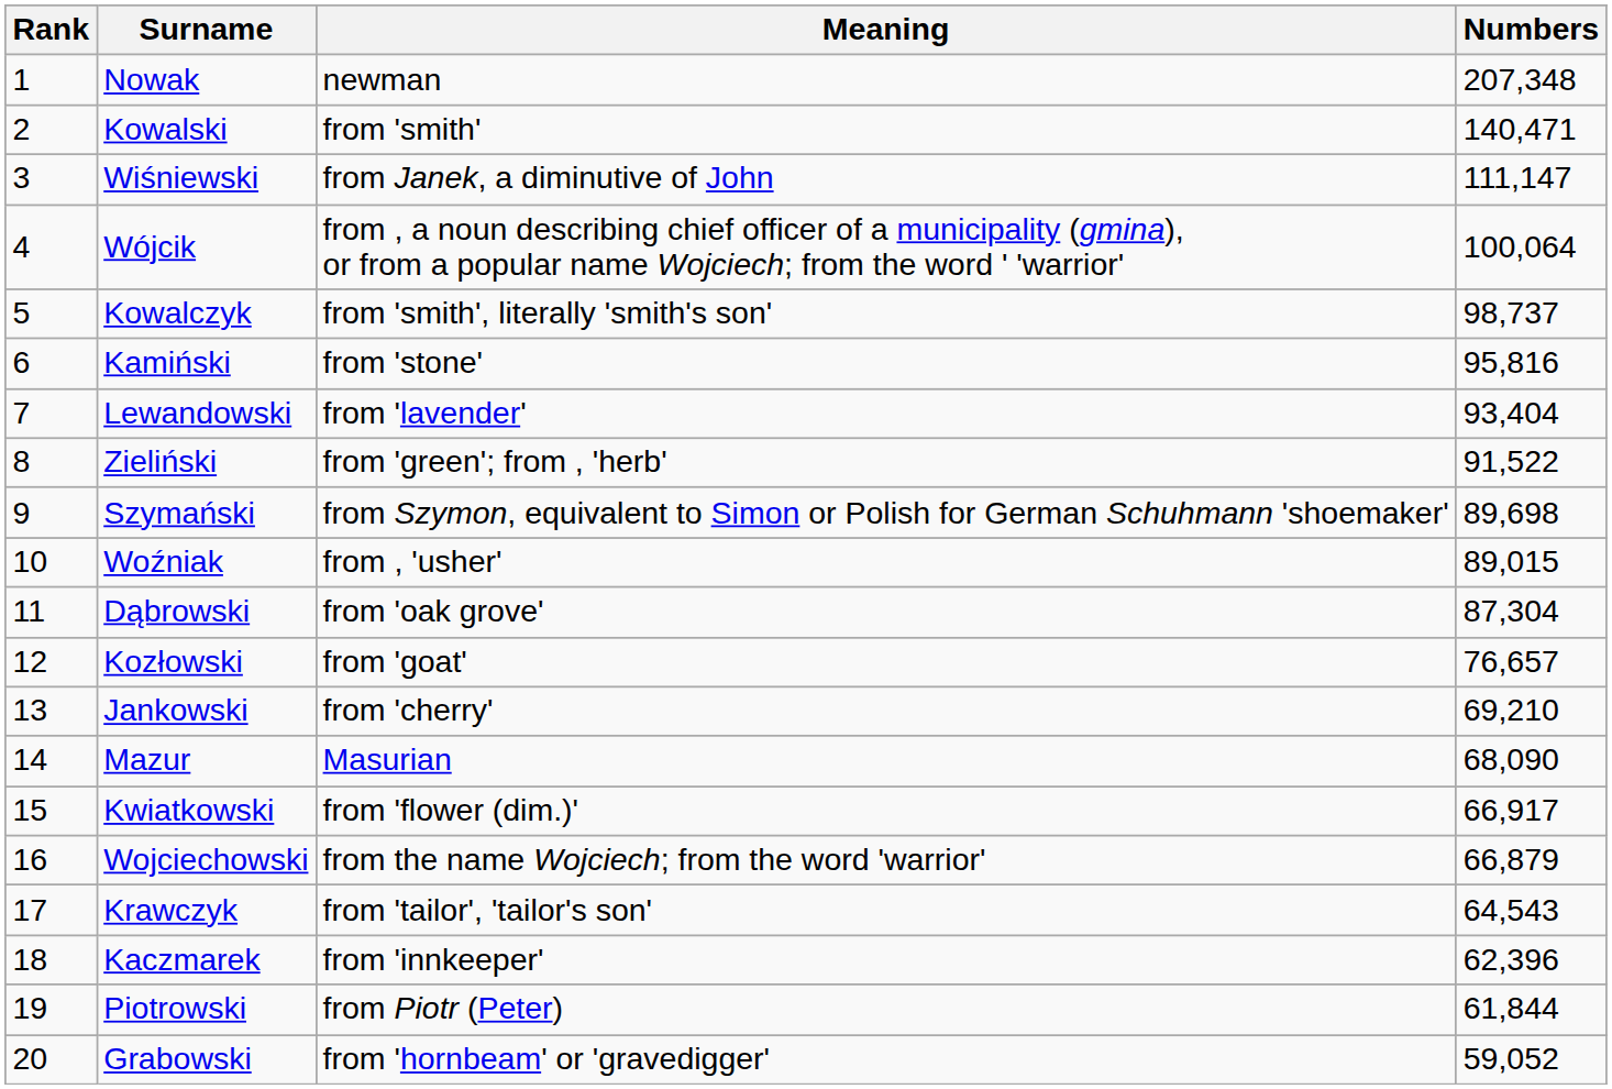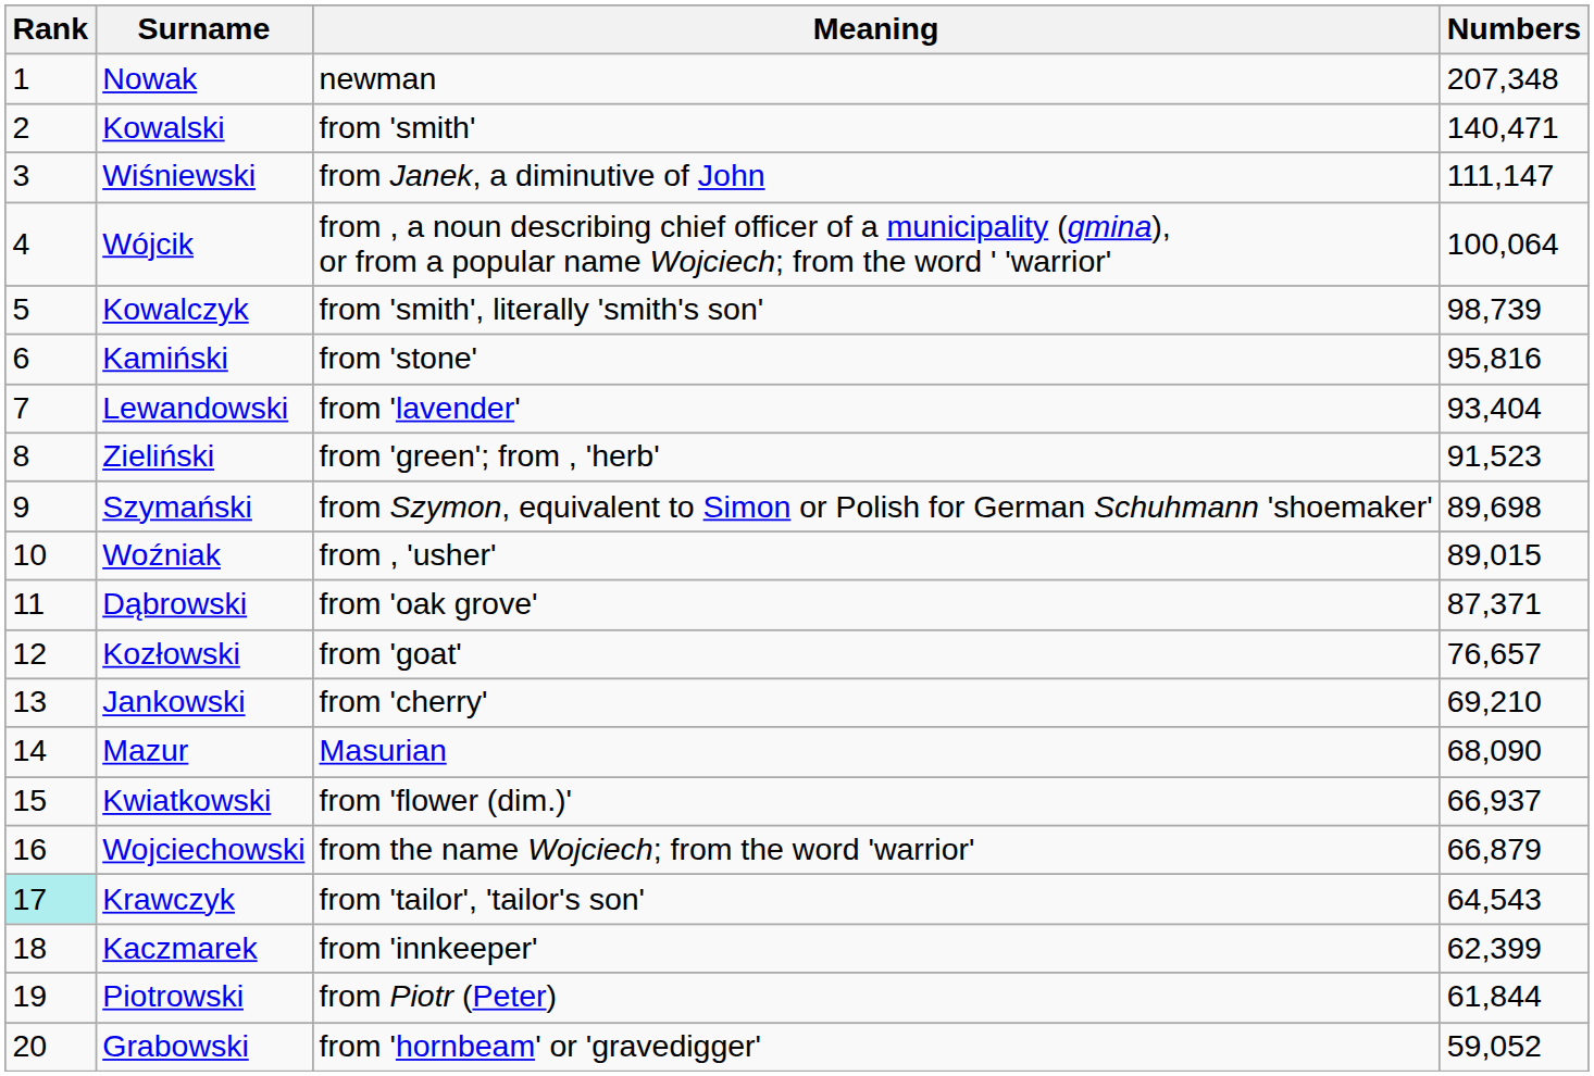Kowalczyk | Numbers: 98,737 -> 98,739
Zieliński | Numbers: 91,522 -> 91,523
Dąbrowski | Numbers: 87,304 -> 87,371
Kwiatkowski | Numbers: 66,917 -> 66,937
Krawczyk | Rank: no background -> paleturquoise background
Kaczmarek | Numbers: 62,396 -> 62,399
